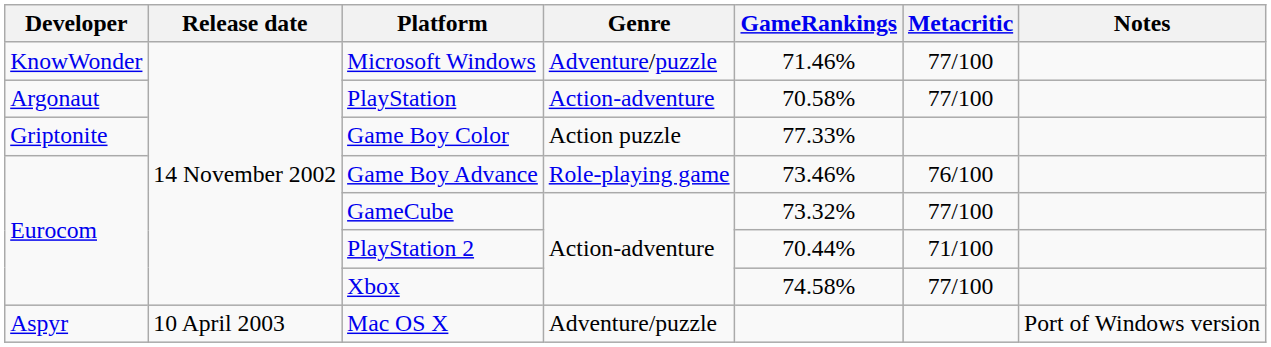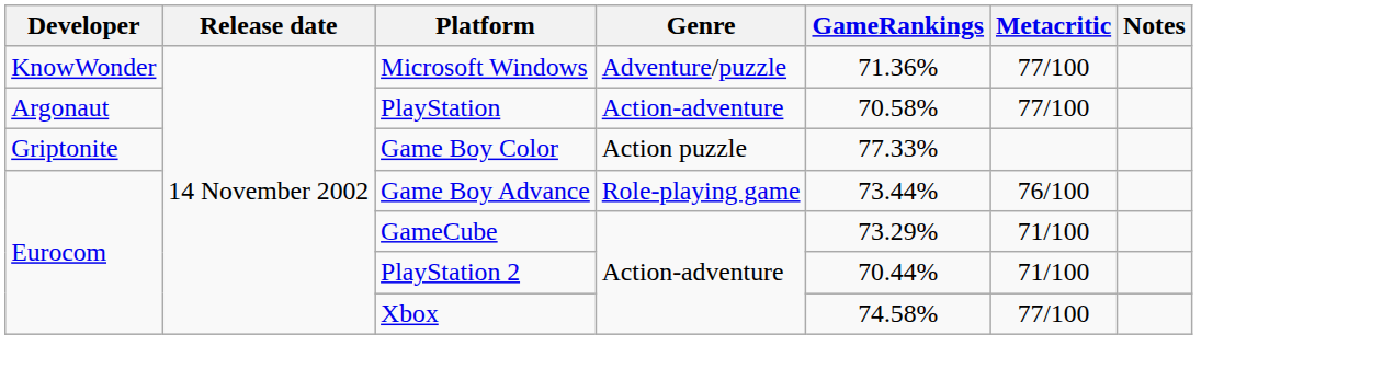Microsoft Windows | GameRankings: 71.46% -> 71.36%
Game Boy Advance | GameRankings: 73.46% -> 73.44%
GameCube | GameRankings: 73.32% -> 73.29%
GameCube | Metacritic: 77/100 -> 71/100
- row: Aspyr | 10 April 2003 | Mac OS X | Adventure/puzzle | Port of Windows version
